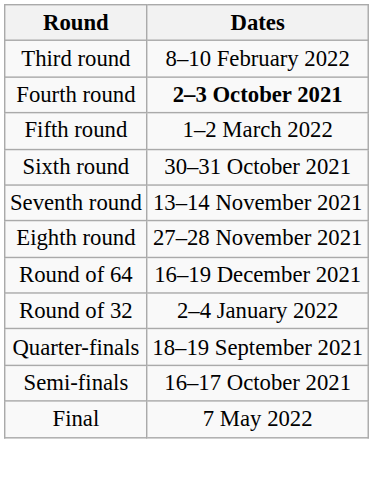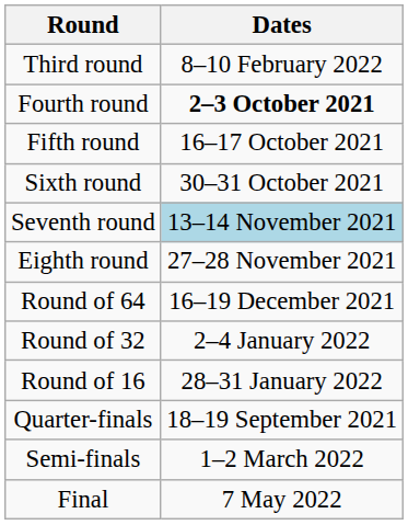Fifth round | Dates: 1–2 March 2022 -> 16–17 October 2021
Seventh round | Dates: no background -> lightblue background
+ row: Round of 16 | 28–31 January 2022
Semi-finals | Dates: 16–17 October 2021 -> 1–2 March 2022
